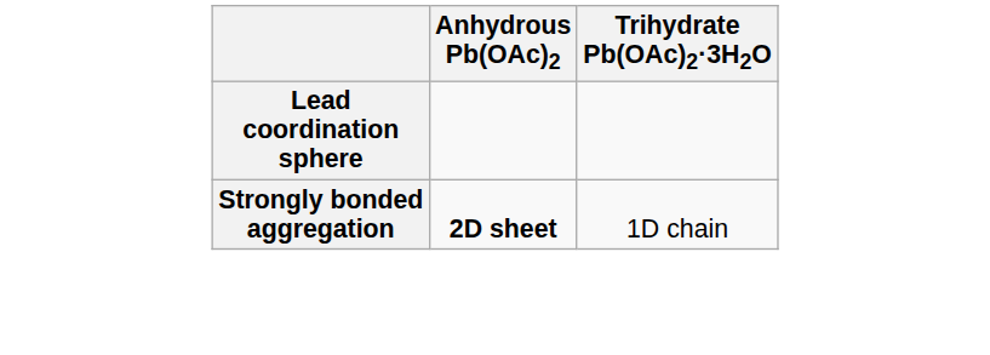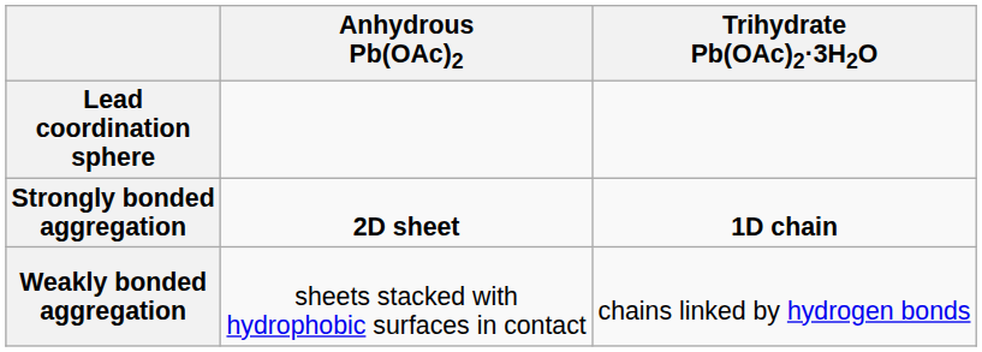Strongly bonded aggregation | Trihydrate Pb(OAc)2·3H2O: normal -> bold
+ row: Weakly bonded aggregation | sheets stacked with hydrophobic surfaces in contact | chains linked by hydrogen bonds
